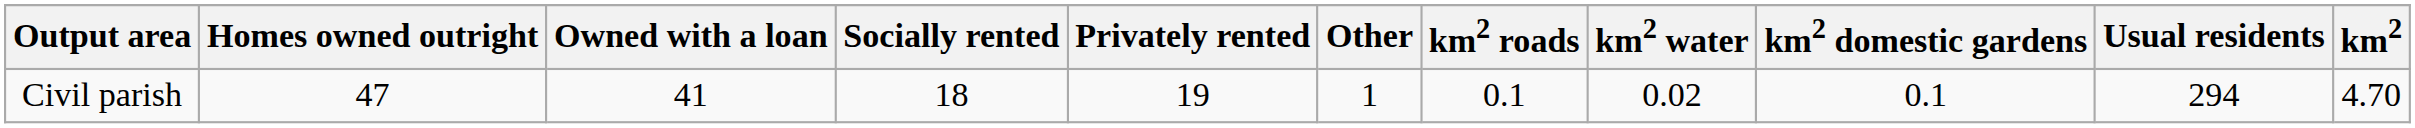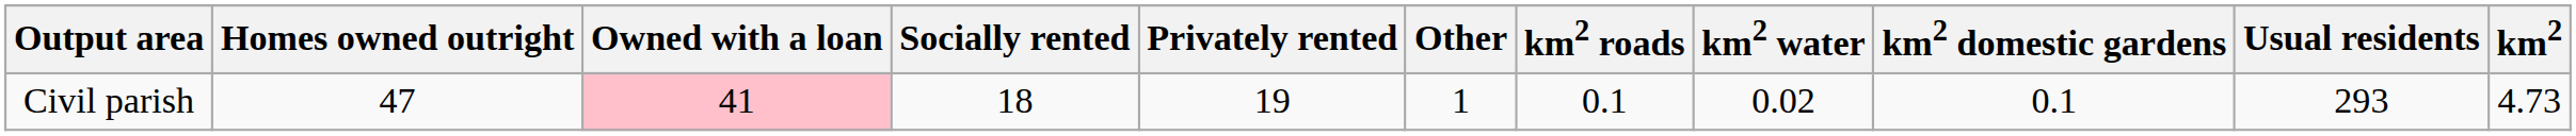Civil parish | Owned with a loan: no background -> pink background
Civil parish | Usual residents: 294 -> 293
Civil parish | km2: 4.70 -> 4.73
